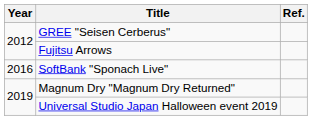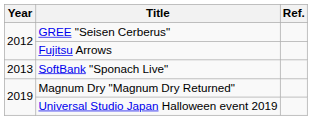SoftBank "Sponach Live" | Year: 2016 -> 2013
